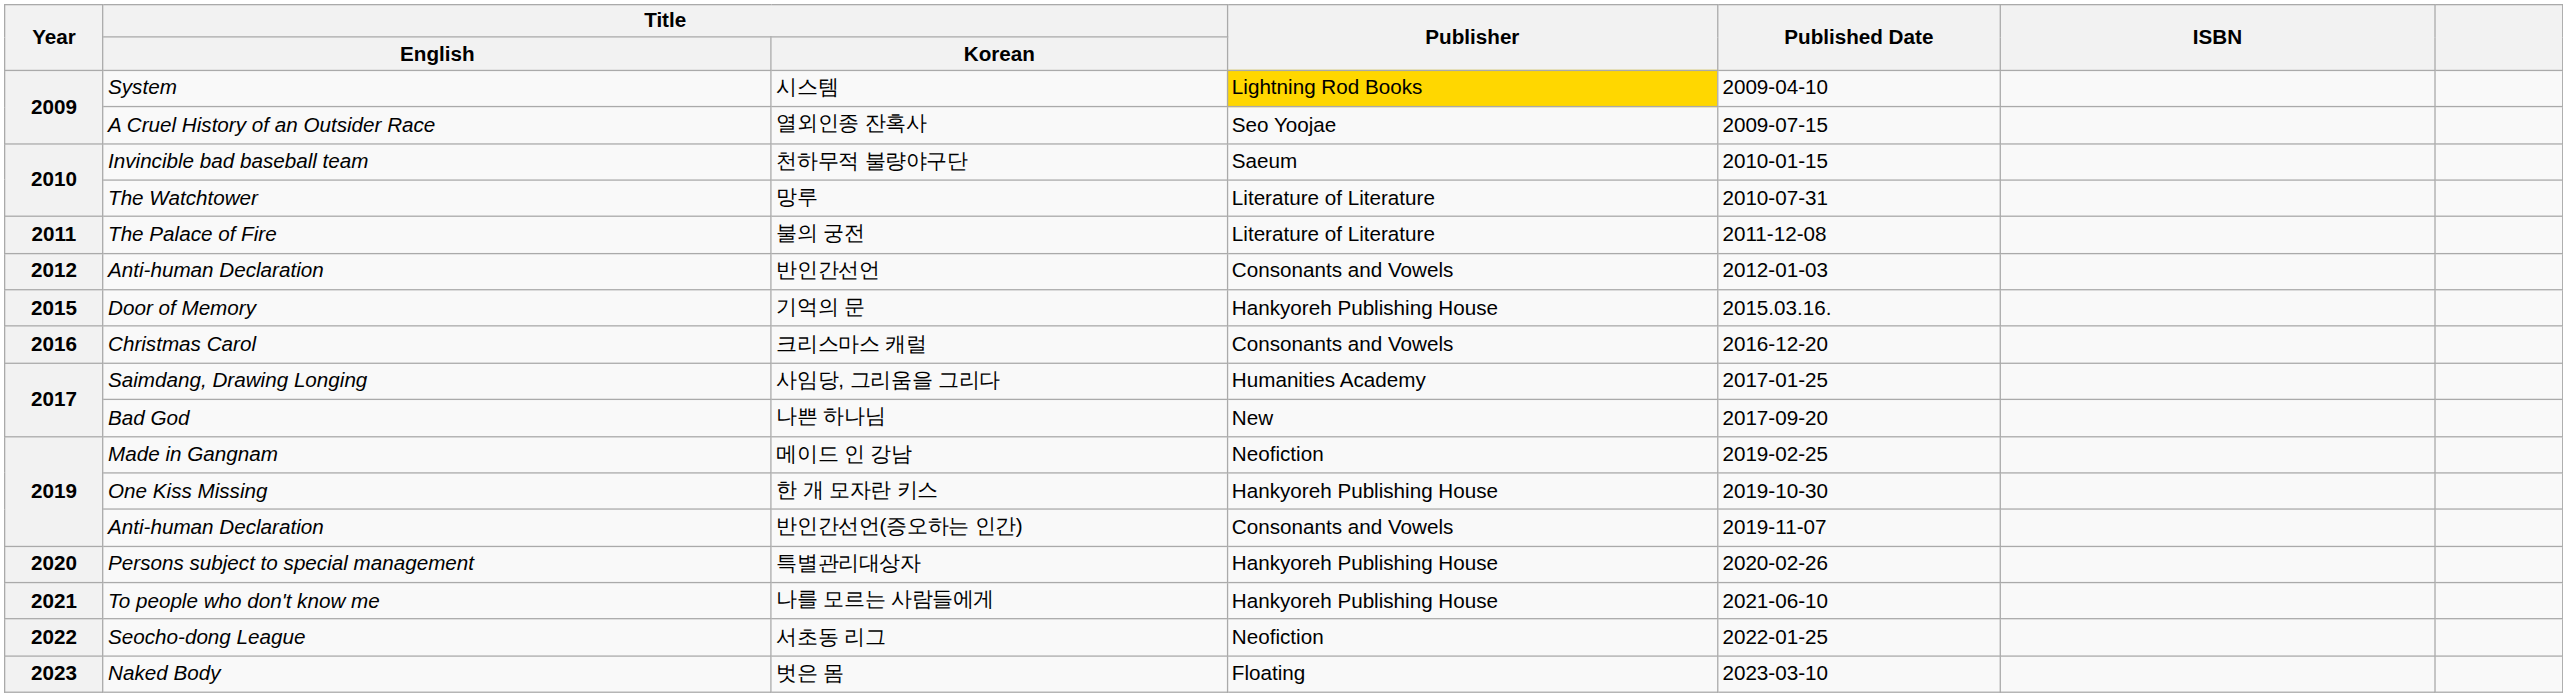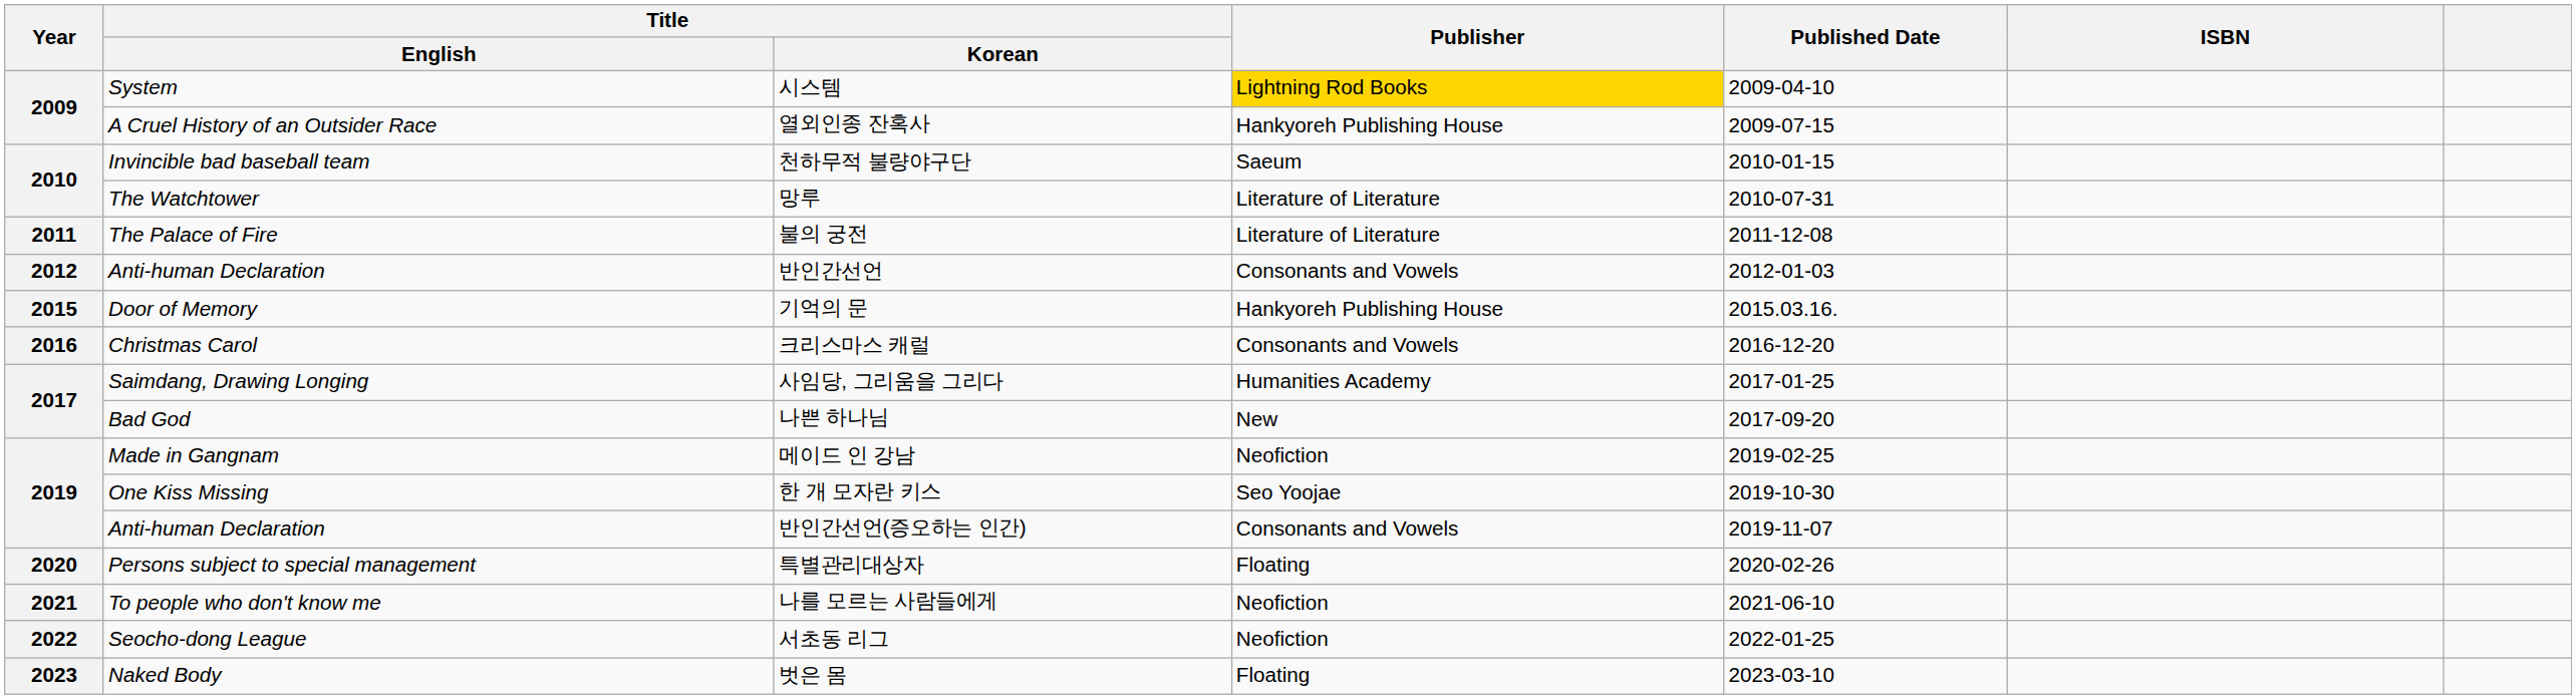열외인종 잔혹사 | Publisher: Seo Yoojae -> Hankyoreh Publishing House
한 개 모자란 키스 | Publisher: Hankyoreh Publishing House -> Seo Yoojae
특별관리대상자 | Publisher: Hankyoreh Publishing House -> Floating
나를 모르는 사람들에게 | Publisher: Hankyoreh Publishing House -> Neofiction
